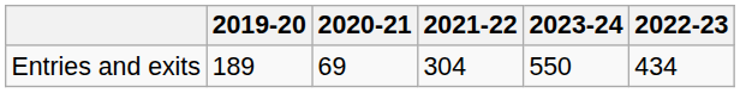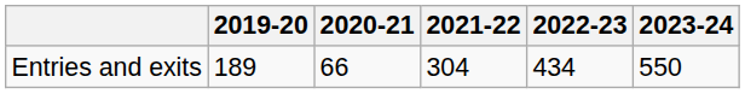columns swapped: 2022-23 <-> 2023-24
Entries and exits | 2020-21: 69 -> 66
